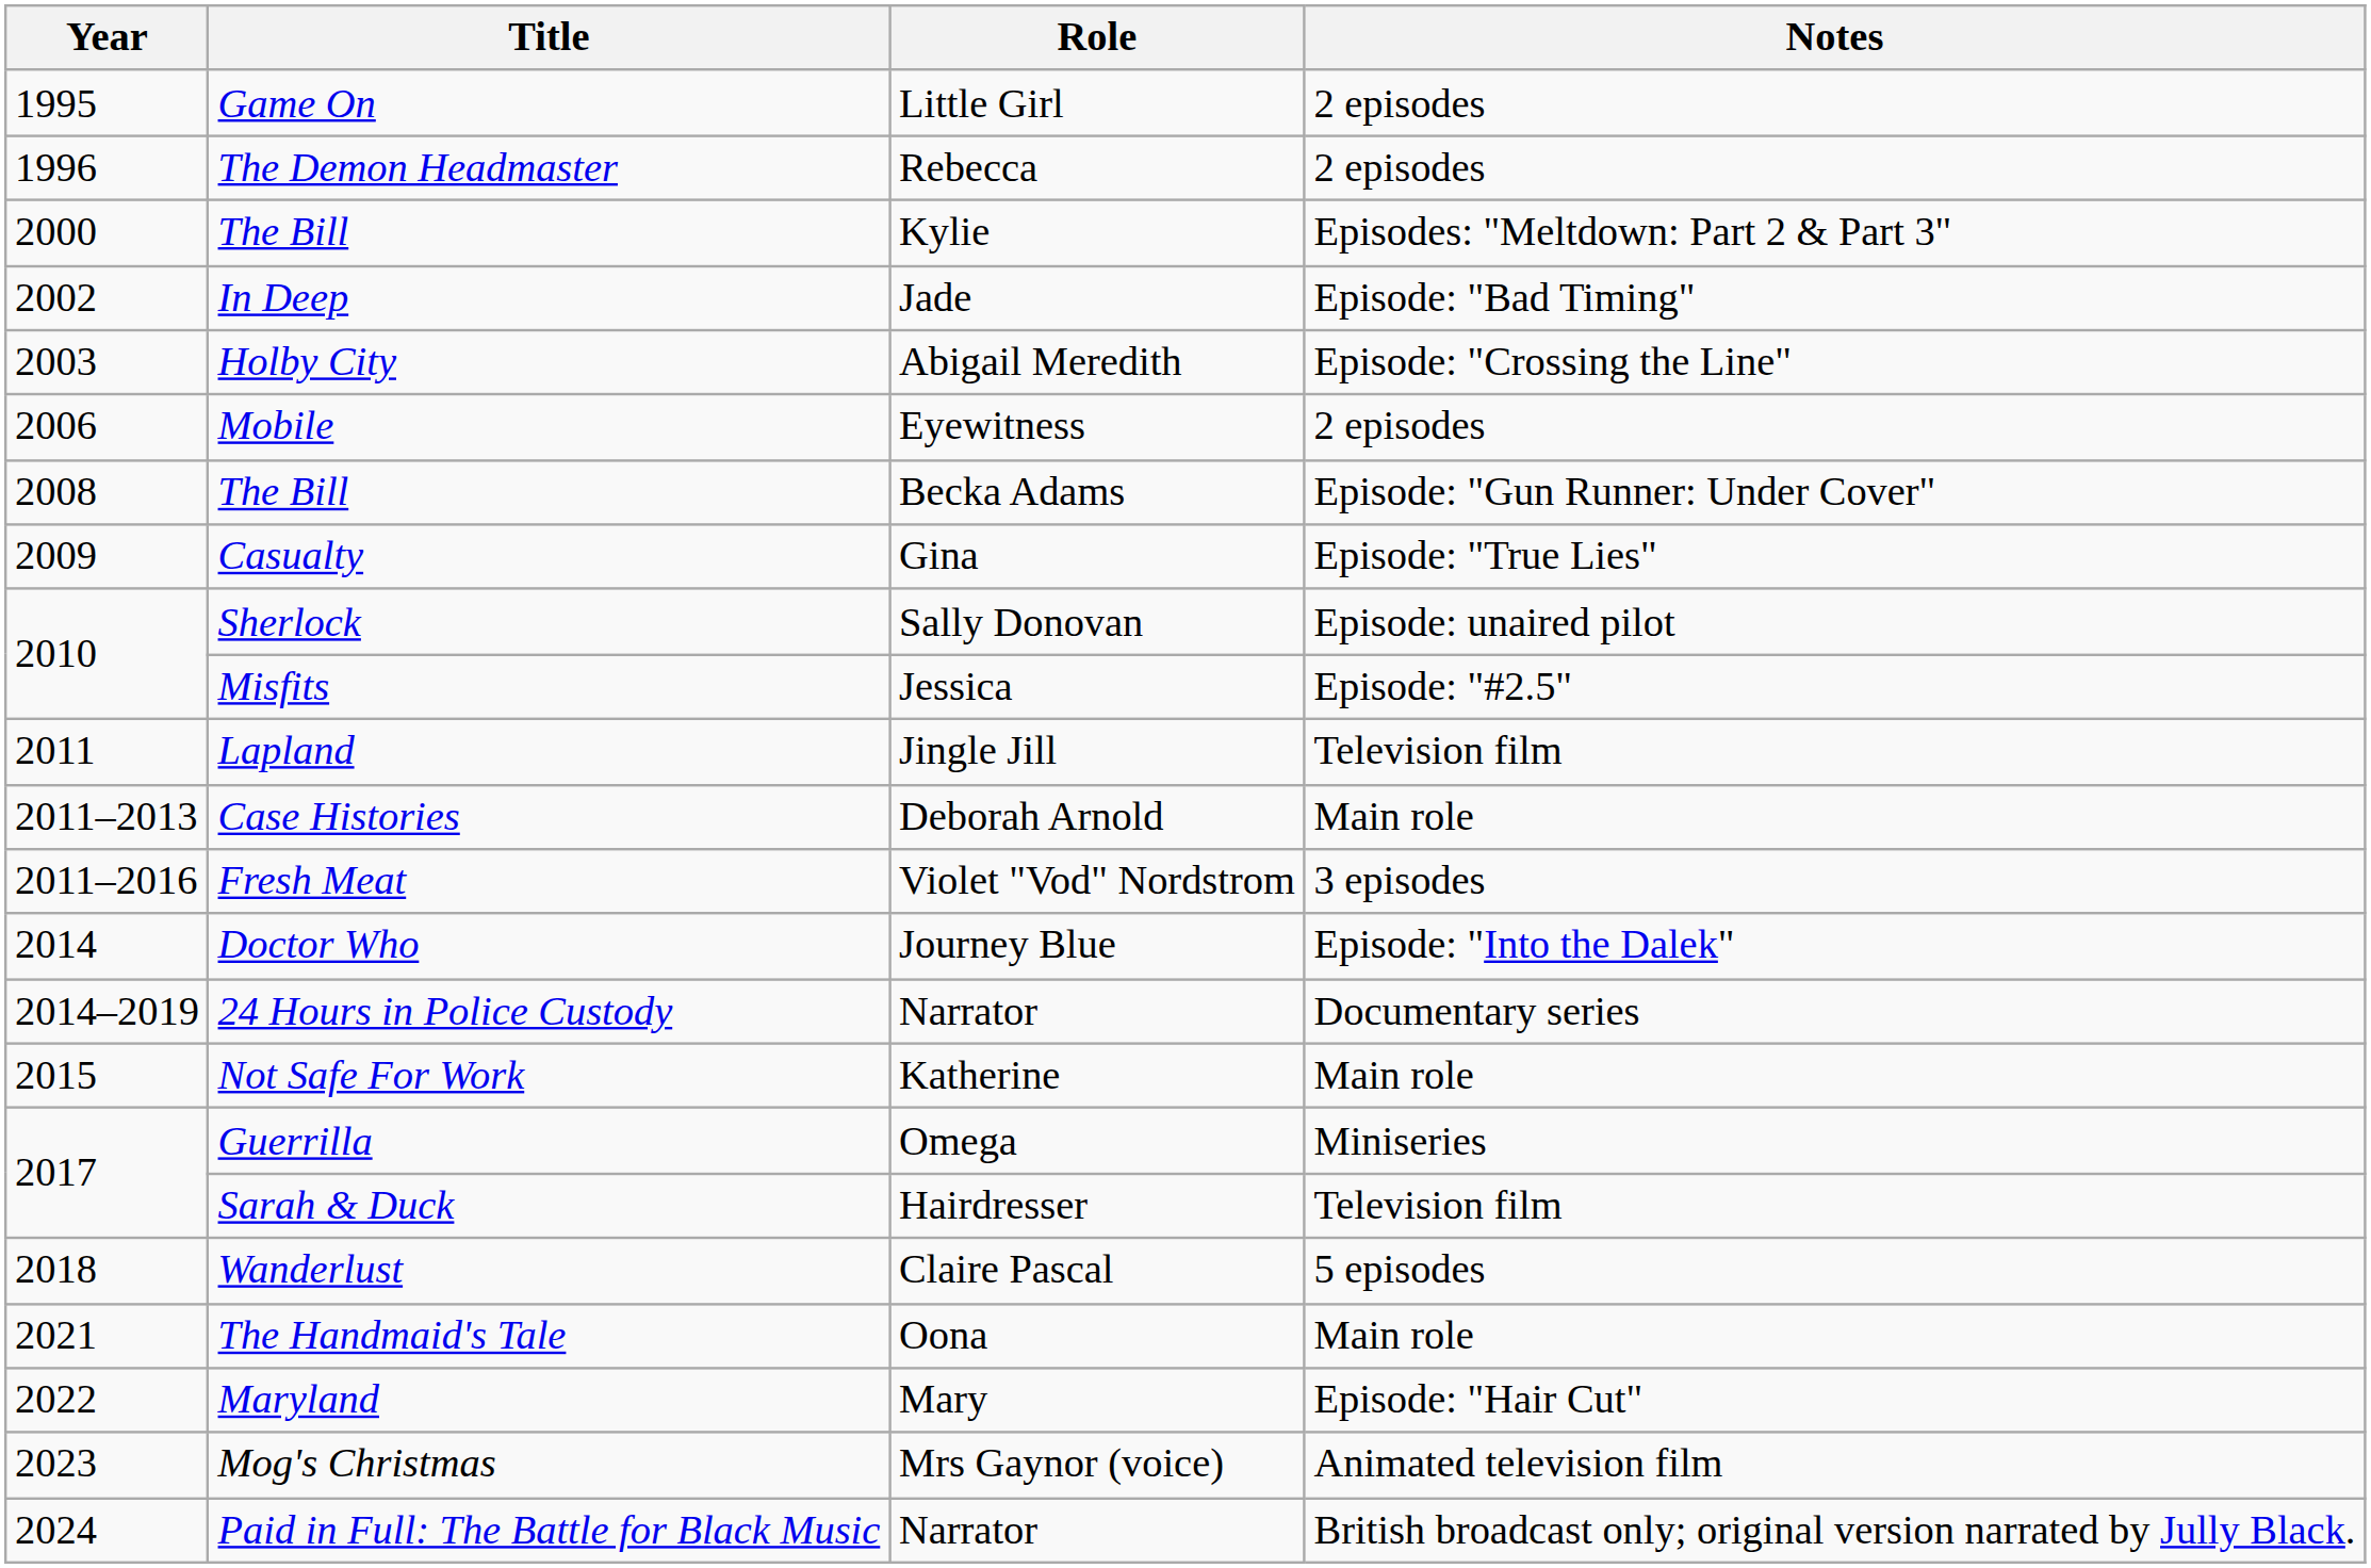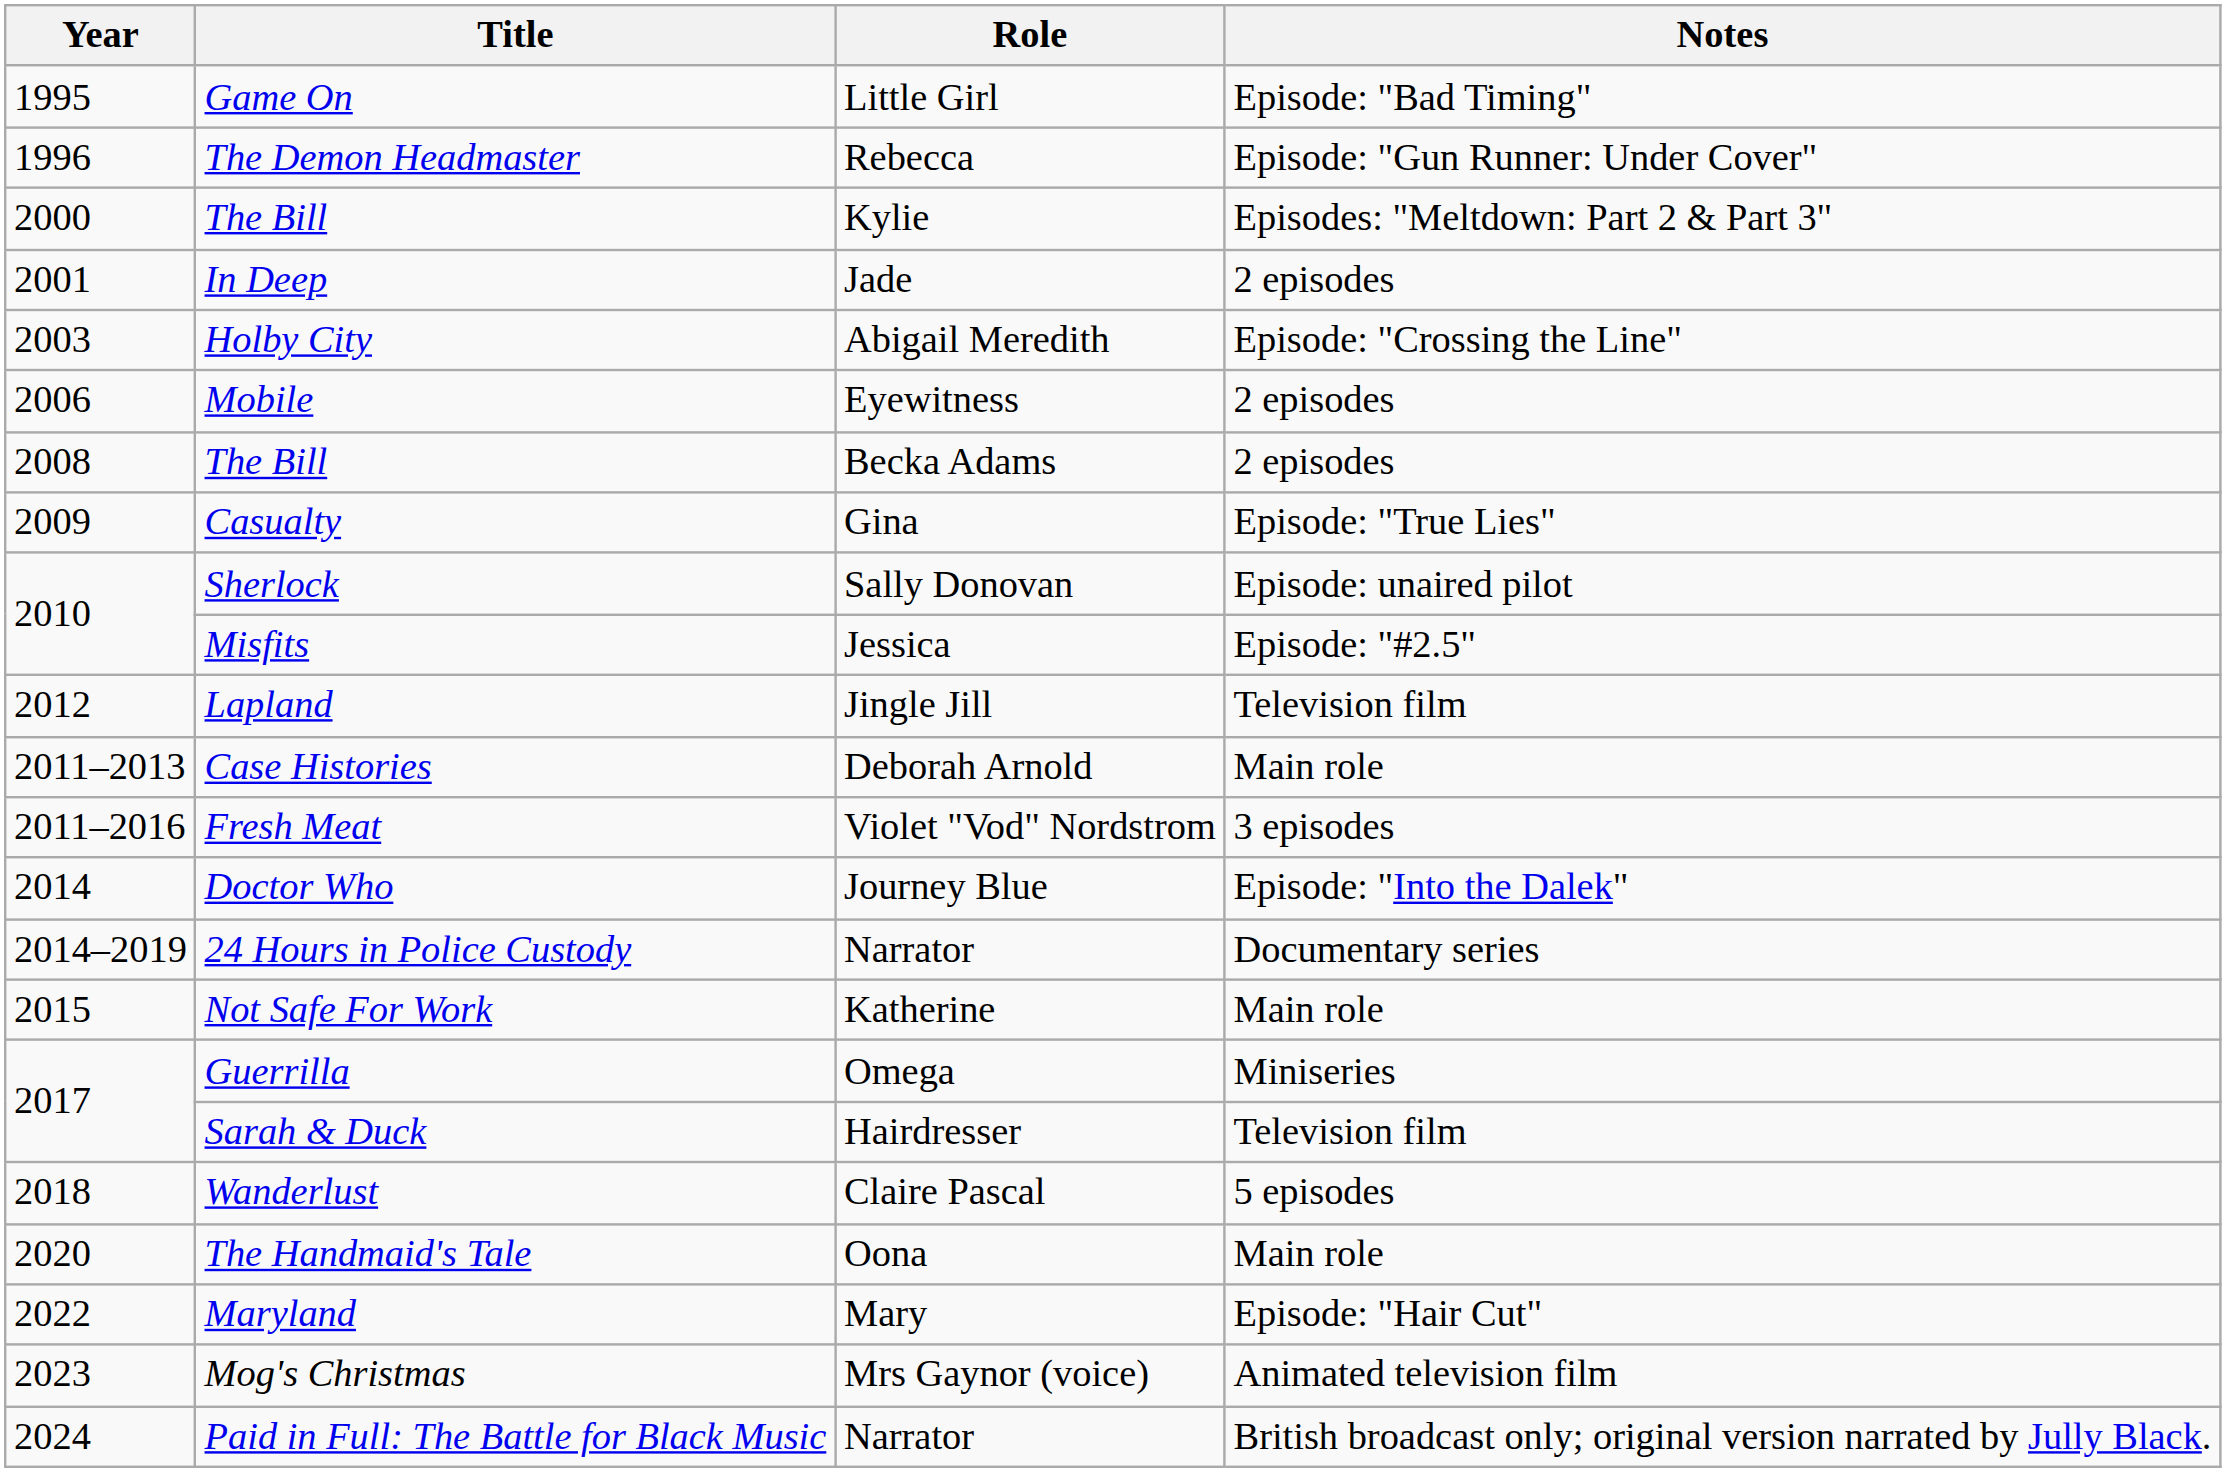Game On | Notes: 2 episodes -> Episode: "Bad Timing"
The Demon Headmaster | Notes: 2 episodes -> Episode: "Gun Runner: Under Cover"
In Deep | Year: 2002 -> 2001
In Deep | Notes: Episode: "Bad Timing" -> 2 episodes
The Bill / Becka Adams | Notes: Episode: "Gun Runner: Under Cover" -> 2 episodes
Lapland | Year: 2011 -> 2012
The Handmaid's Tale | Year: 2021 -> 2020
